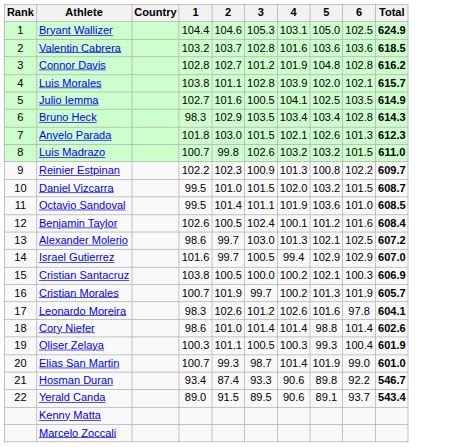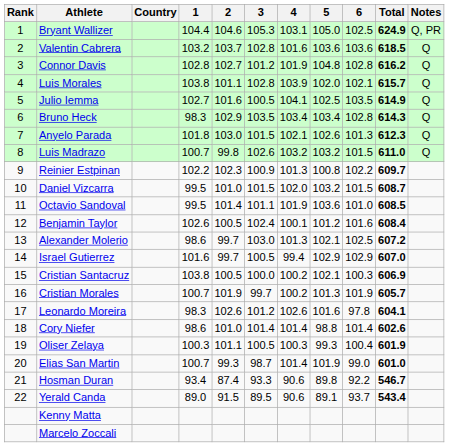+ column: Notes | Q, PR | Q | Q | Q | Q | Q | Q | Q
